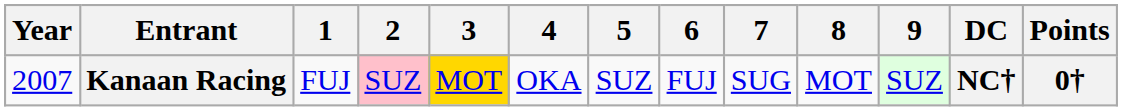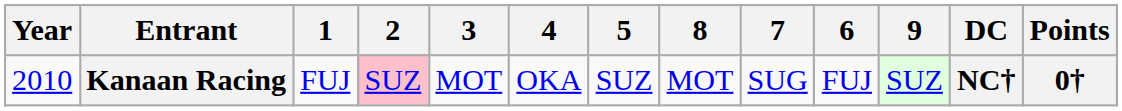columns swapped: 6 <-> 8
Kanaan Racing | Year: 2007 -> 2010
Kanaan Racing | 3: gold background -> no background
